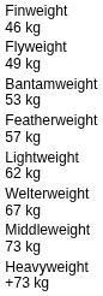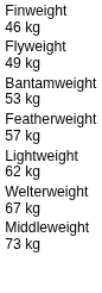- row: Heavyweight +73 kg
